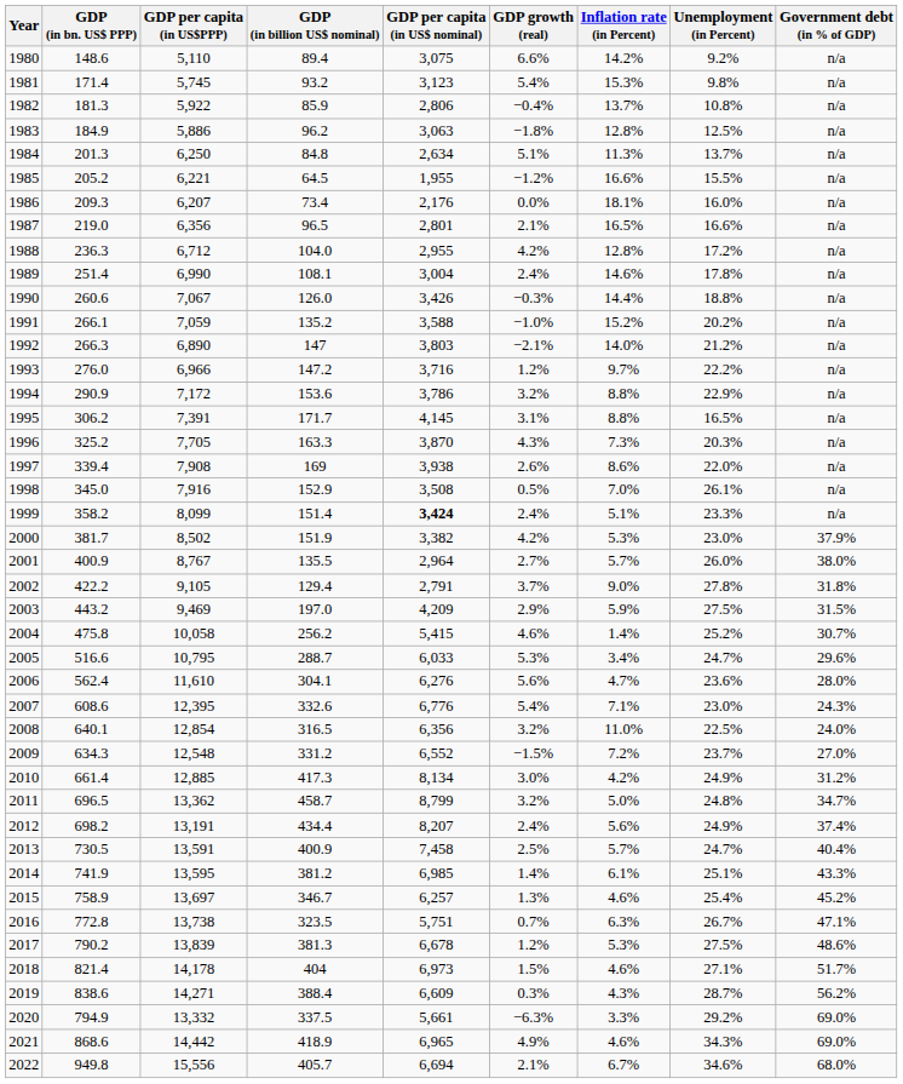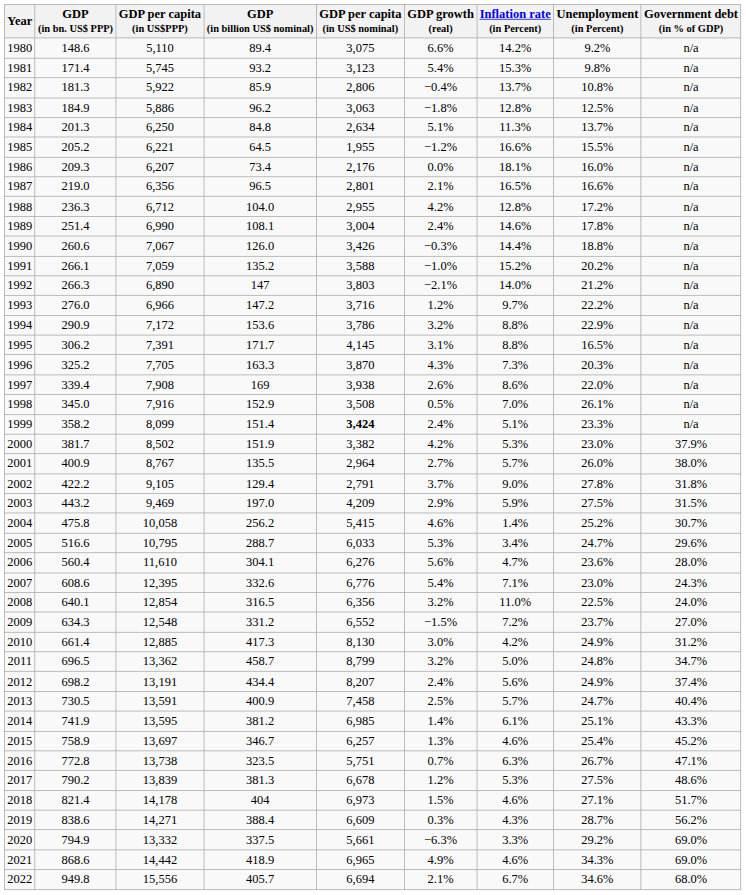2006 | GDP (in bn. US$ PPP): 562.4 -> 560.4
2010 | GDP per capita (in US$ nominal): 8,134 -> 8,130
